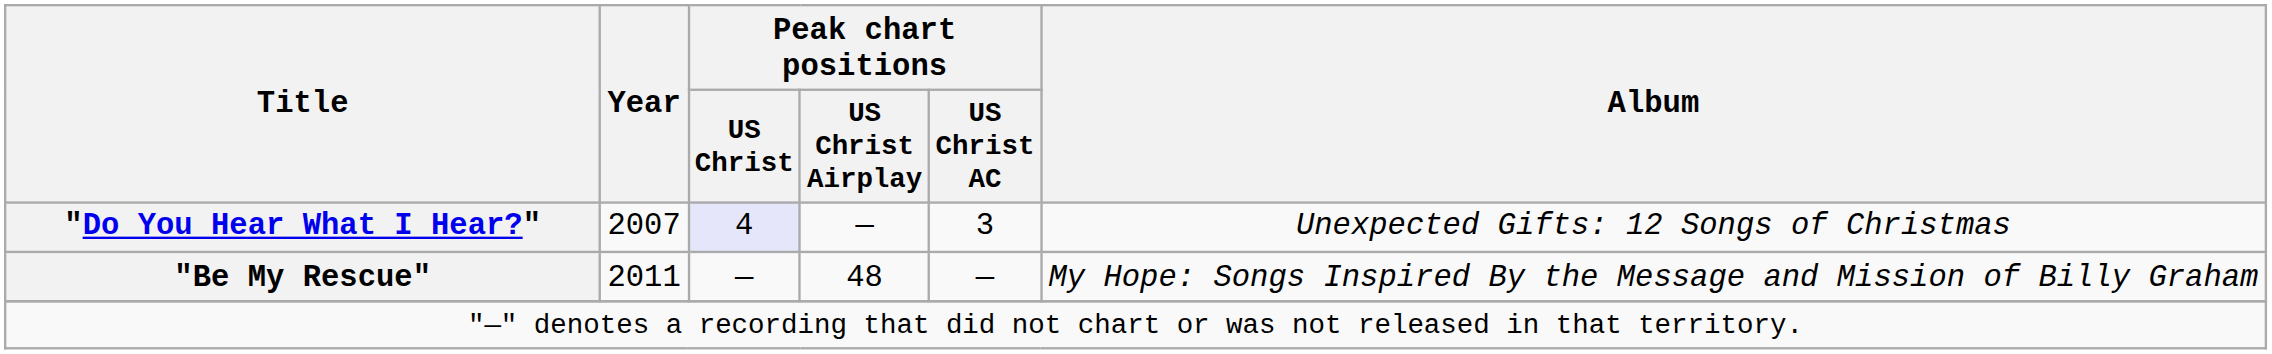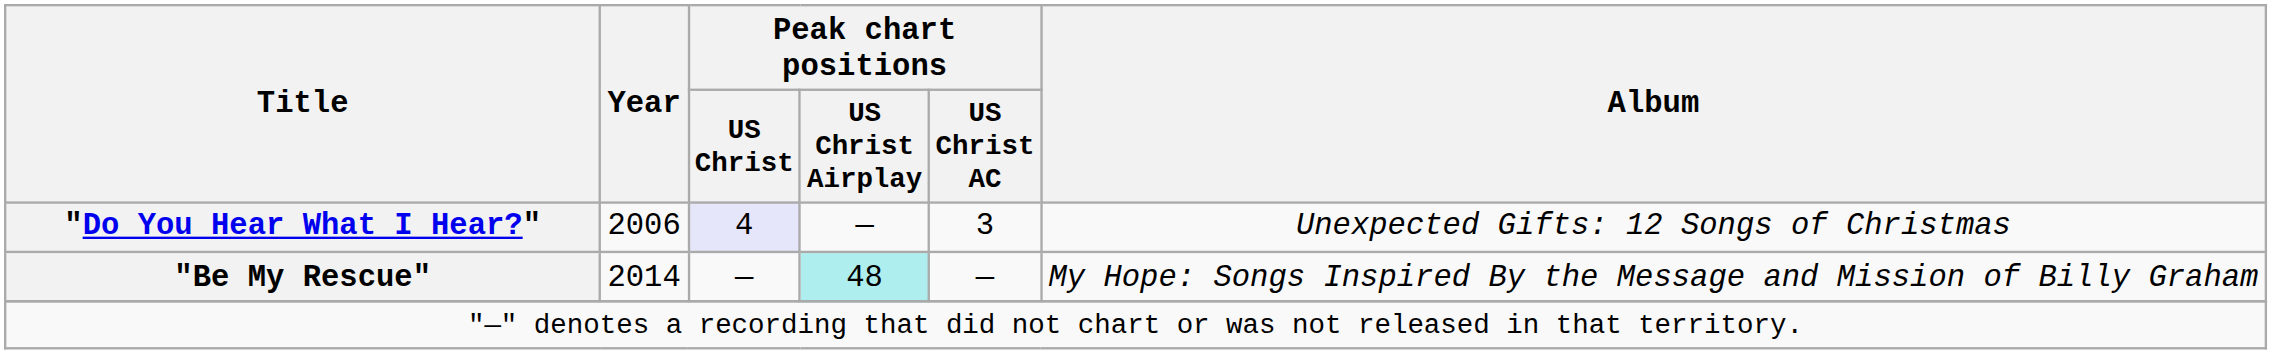"Do You Hear What I Hear?" | Year: 2007 -> 2006
"Be My Rescue" | Year: 2011 -> 2014
"Be My Rescue" | Peak chart positions / US Christ Airplay: no background -> paleturquoise background
